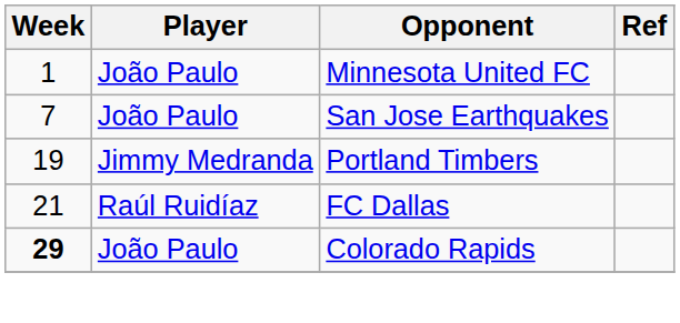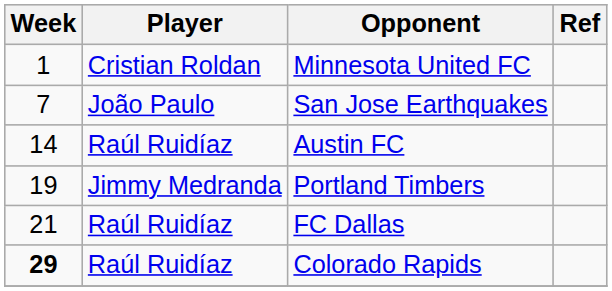Minnesota United FC | Player: João Paulo -> Cristian Roldan
+ row: 14 | Raúl Ruidíaz | Austin FC
Colorado Rapids | Player: João Paulo -> Raúl Ruidíaz
